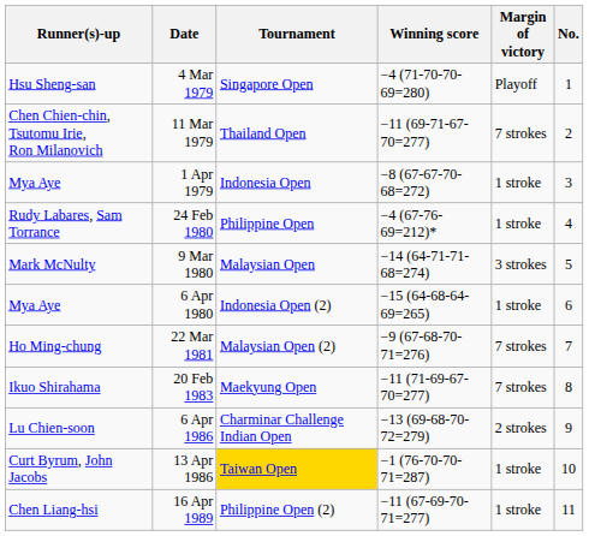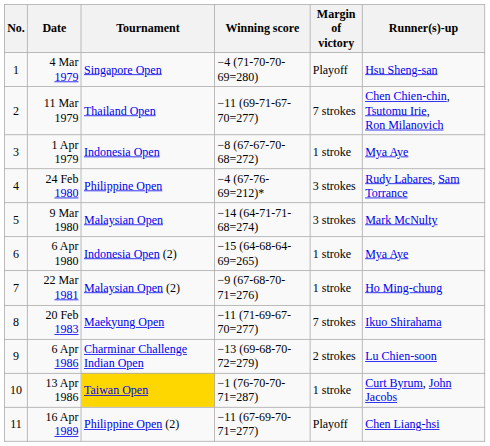columns swapped: No. <-> Runner(s)-up
24 Feb 1980 | Margin of victory: 1 stroke -> 3 strokes
22 Mar 1981 | Margin of victory: 7 strokes -> 1 stroke
16 Apr 1989 | Margin of victory: 1 stroke -> Playoff
